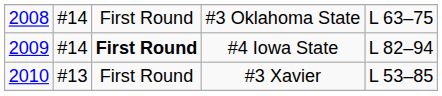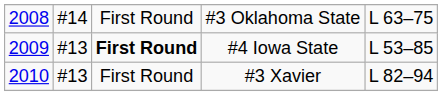#4 Iowa State | column 2: #14 -> #13
#4 Iowa State | column 5: L 82–94 -> L 53–85
#3 Xavier | column 5: L 53–85 -> L 82–94
